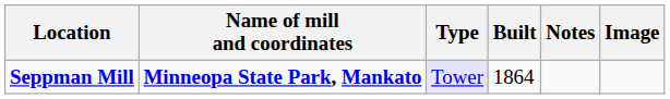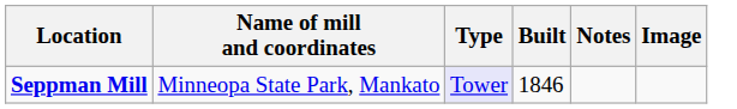Seppman Mill | Name of mill and coordinates: bold -> normal
Seppman Mill | Built: 1864 -> 1846
